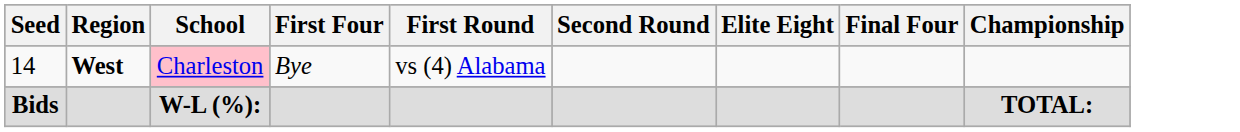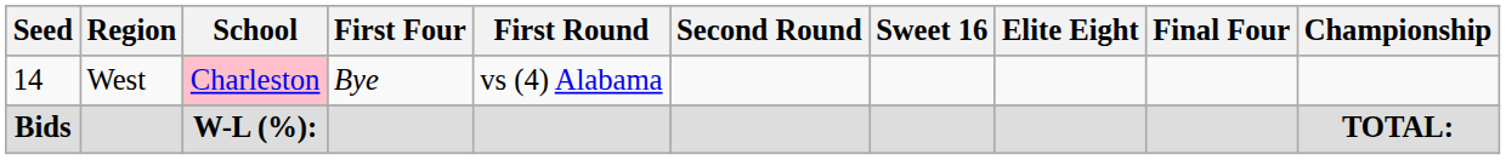+ column: Sweet 16
14 | Region: bold -> normal
